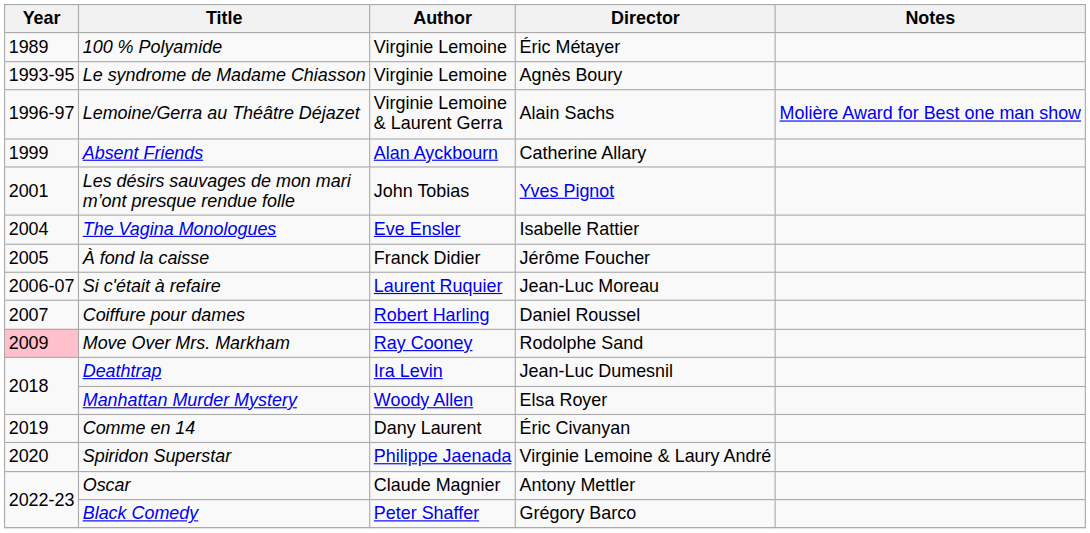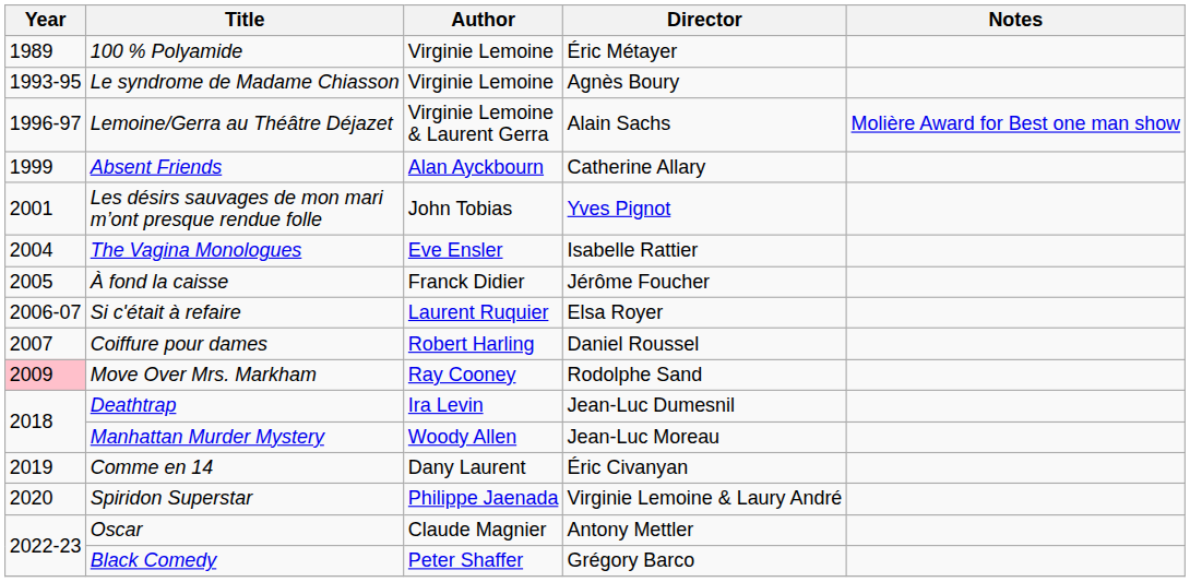Si c'était à refaire | Director: Jean-Luc Moreau -> Elsa Royer
Manhattan Murder Mystery | Director: Elsa Royer -> Jean-Luc Moreau
